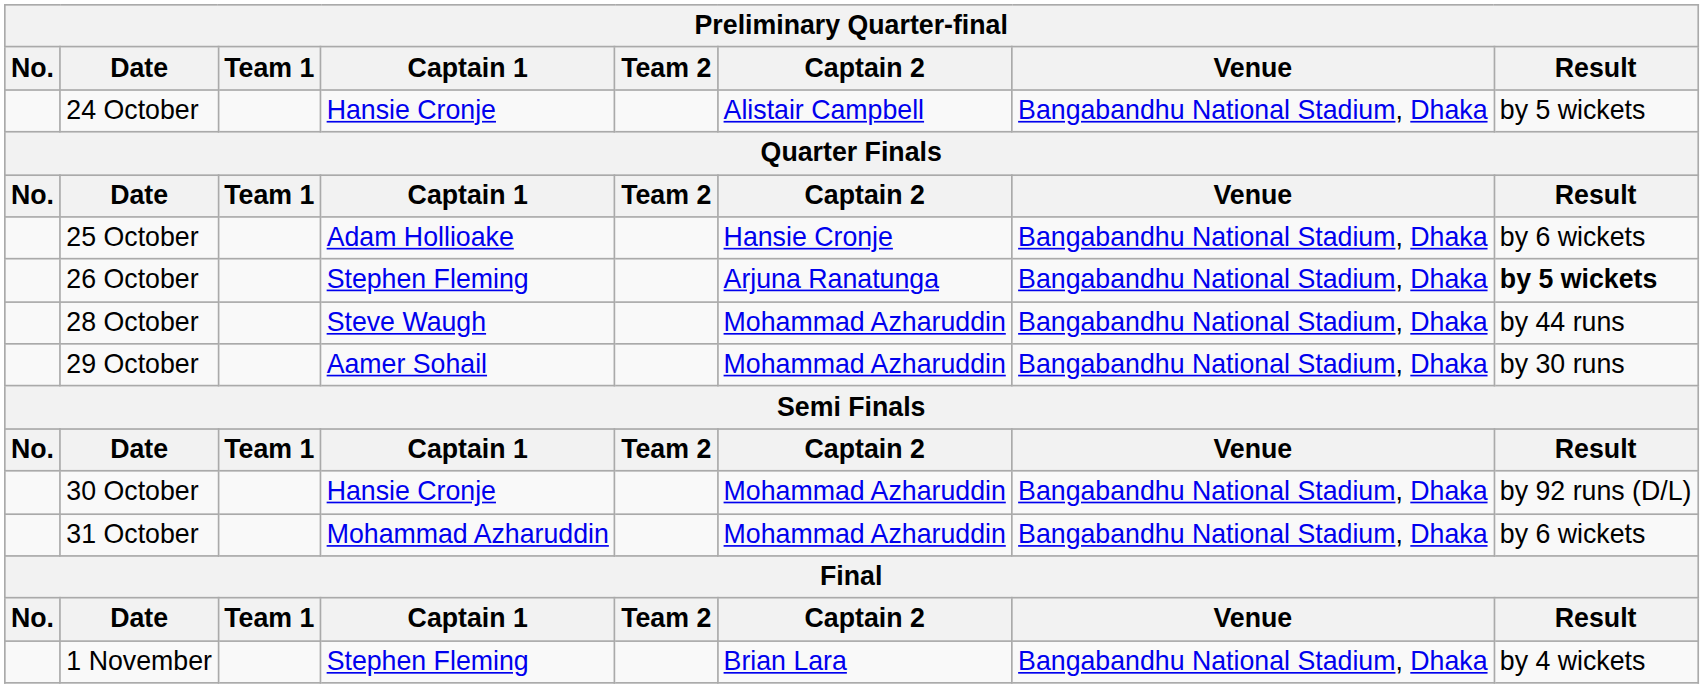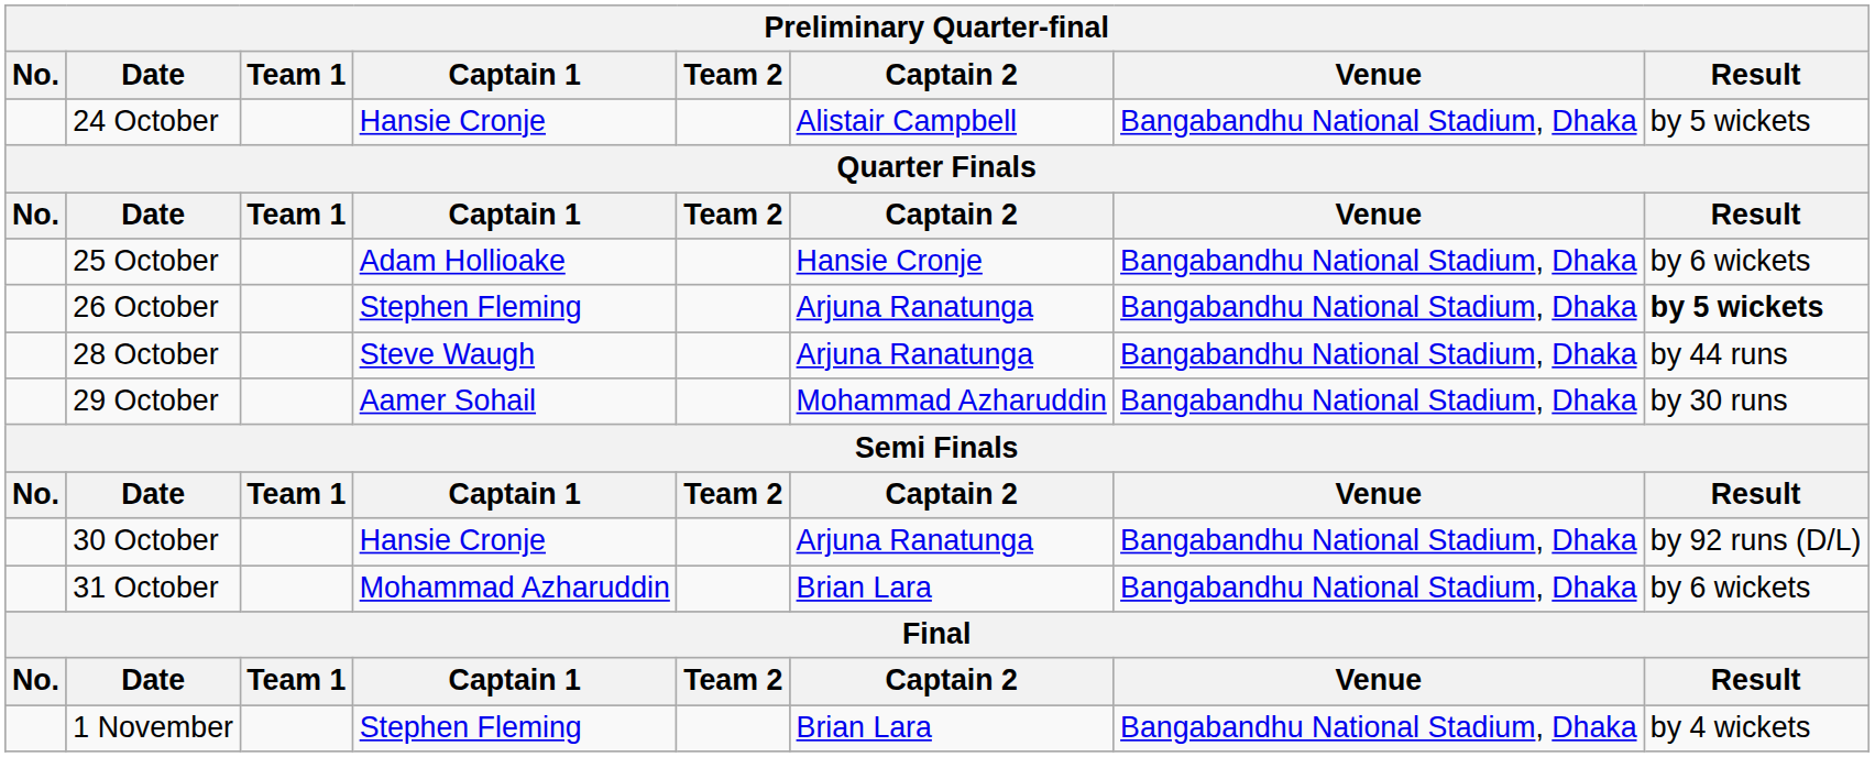28 October | Captain 2: Mohammad Azharuddin -> Arjuna Ranatunga
30 October | Captain 2: Mohammad Azharuddin -> Arjuna Ranatunga
31 October | Captain 2: Mohammad Azharuddin -> Brian Lara
